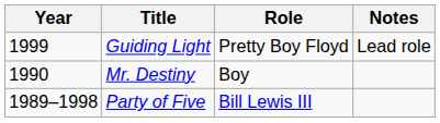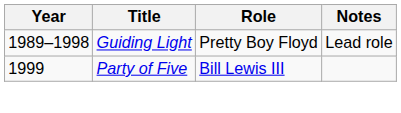Guiding Light | Year: 1999 -> 1989–1998
- row: 1990 | Mr. Destiny | Boy
Party of Five | Year: 1989–1998 -> 1999
